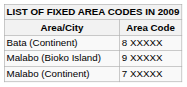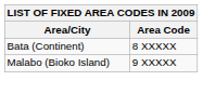- row: Malabo (Continent) | 7 XXXXX
